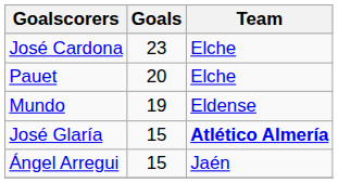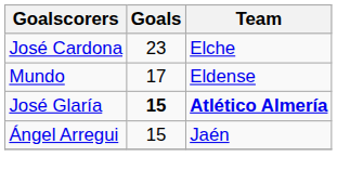- row: Pauet | 20 | Elche
Mundo | Goals: 19 -> 17
José Glaría | Goals: normal -> bold
